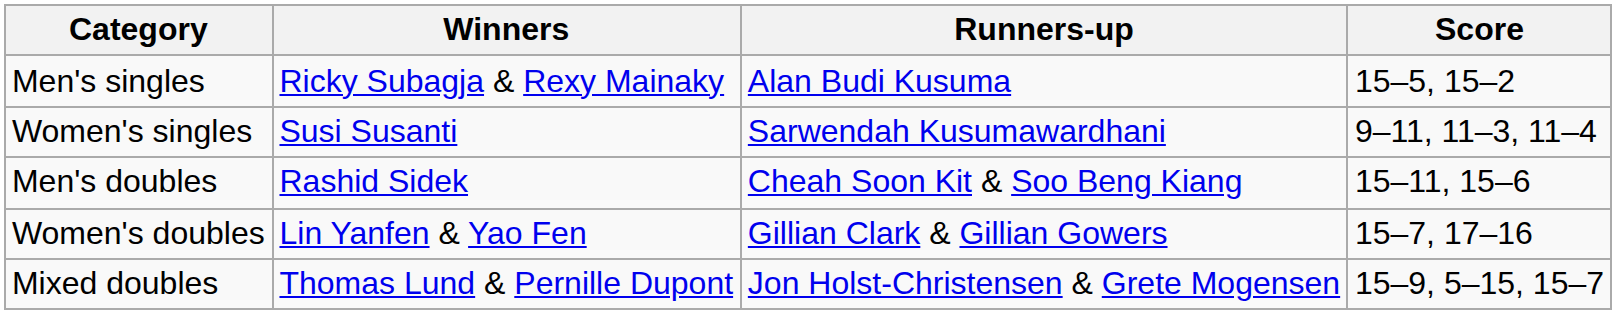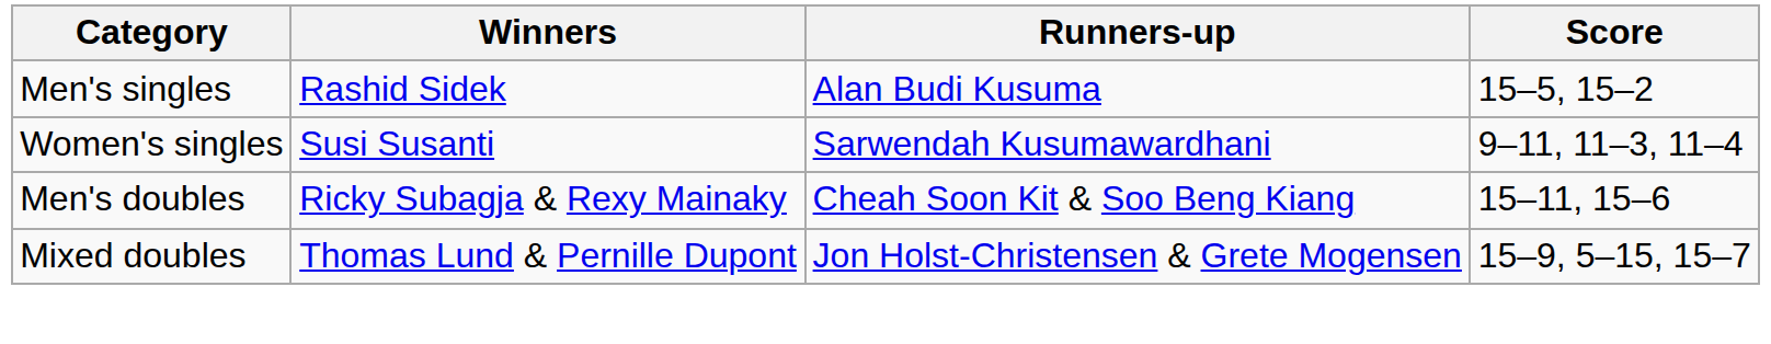Men's singles | Winners: Ricky Subagja & Rexy Mainaky -> Rashid Sidek
Men's doubles | Winners: Rashid Sidek -> Ricky Subagja & Rexy Mainaky
- row: Women's doubles | Lin Yanfen & Yao Fen | Gillian Clark & Gillian Gowers | 15–7, 17–16
